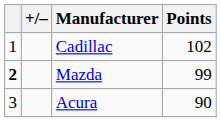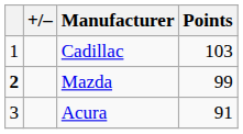Cadillac | Points: 102 -> 103
Acura | Points: 90 -> 91
